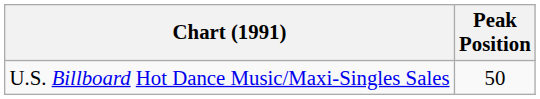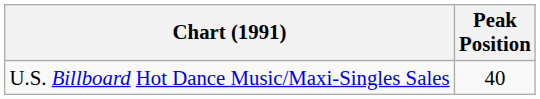U.S. Billboard Hot Dance Music/Maxi-Singles Sales | Peak Position: 50 -> 40
